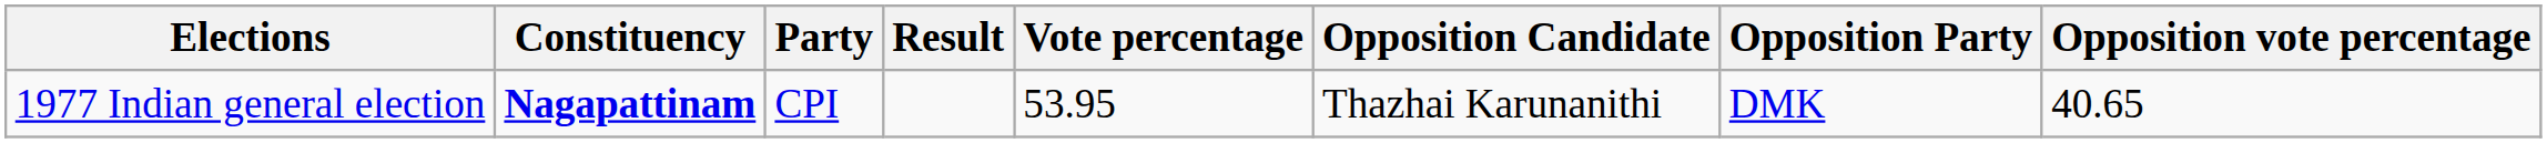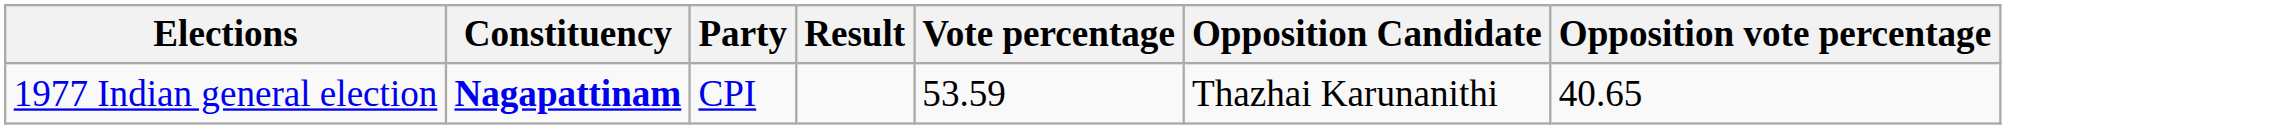- column: Opposition Party | DMK
1977 Indian general election | Vote percentage: 53.95 -> 53.59
